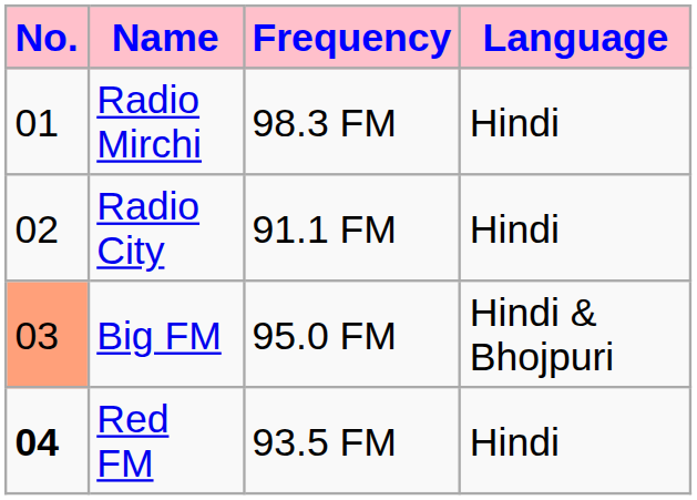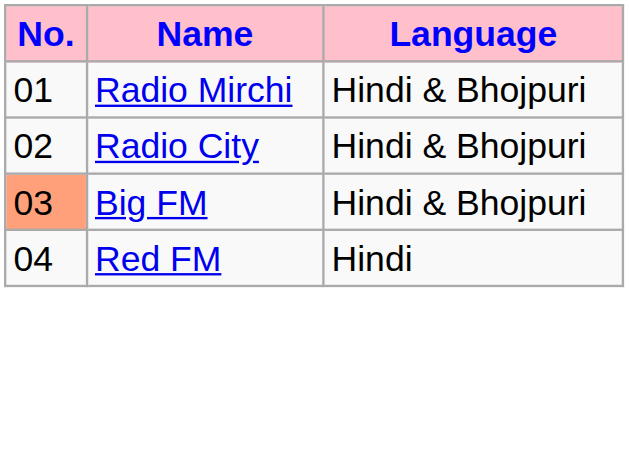- column: Frequency | 98.3 FM | 91.1 FM | 95.0 FM | 93.5 FM
Radio Mirchi | Language: Hindi -> Hindi & Bhojpuri
Radio City | Language: Hindi -> Hindi & Bhojpuri
Red FM | No.: bold -> normal
